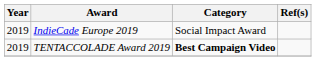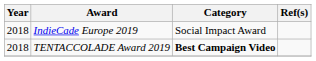IndieCade Europe 2019 | Year: 2019 -> 2018
TENTACCOLADE Award 2019 | Year: 2019 -> 2018
